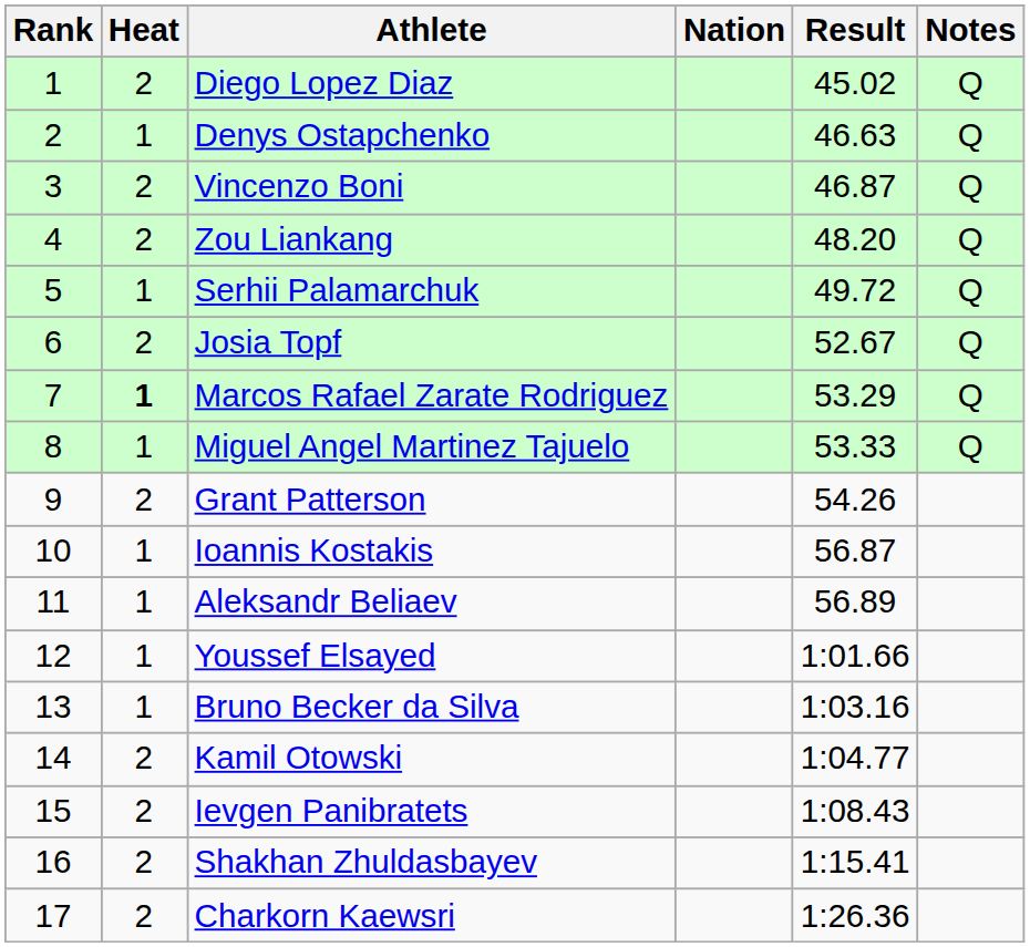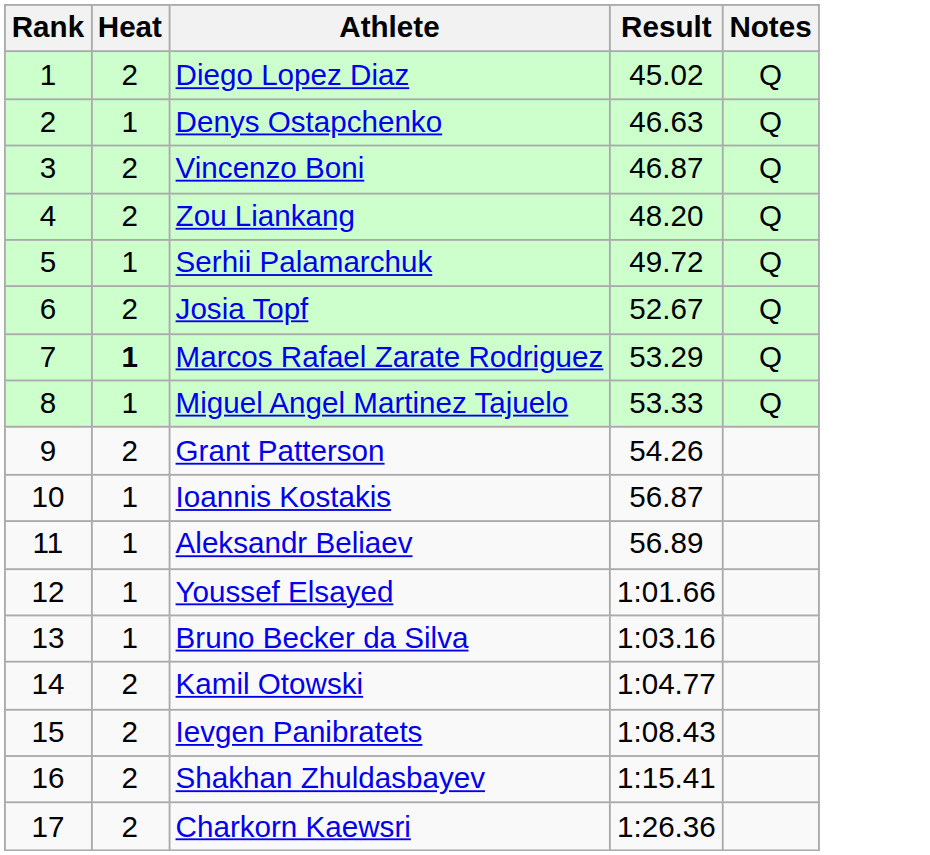- column: Nation
